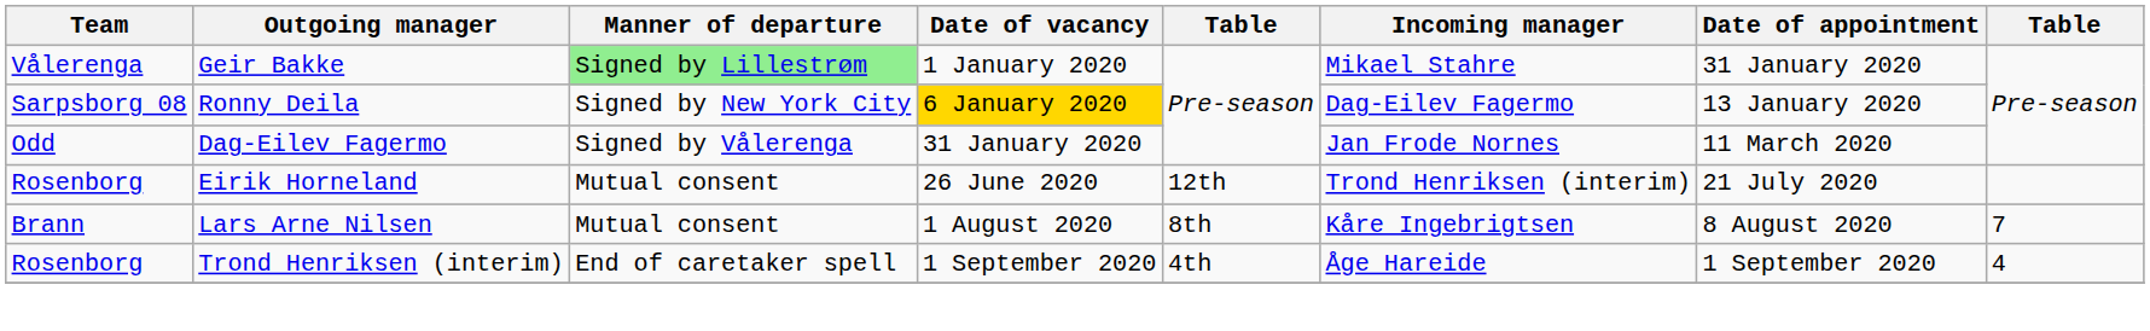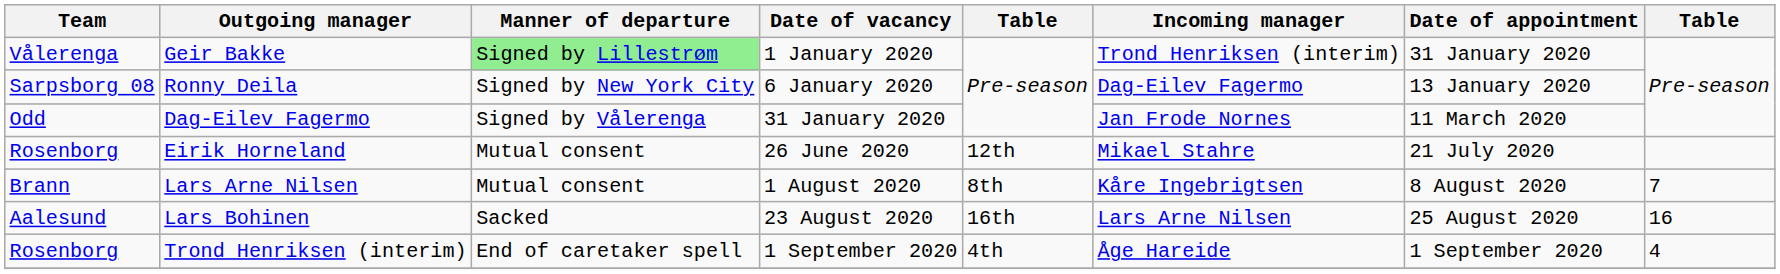Geir Bakke | Incoming manager: Mikael Stahre -> Trond Henriksen (interim)
Ronny Deila | Date of vacancy: gold background -> no background
Eirik Horneland | Incoming manager: Trond Henriksen (interim) -> Mikael Stahre
+ row: Aalesund | Lars Bohinen | Sacked | 23 August 2020 | 16th | Lars Arne Nilsen | 25 August 2020 | 16
